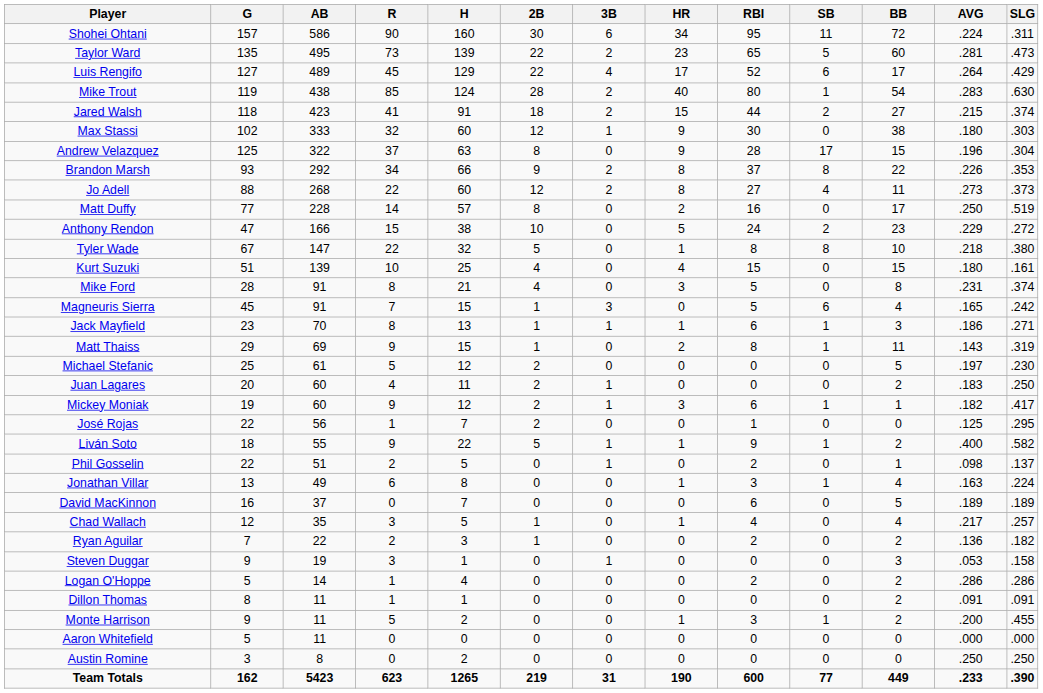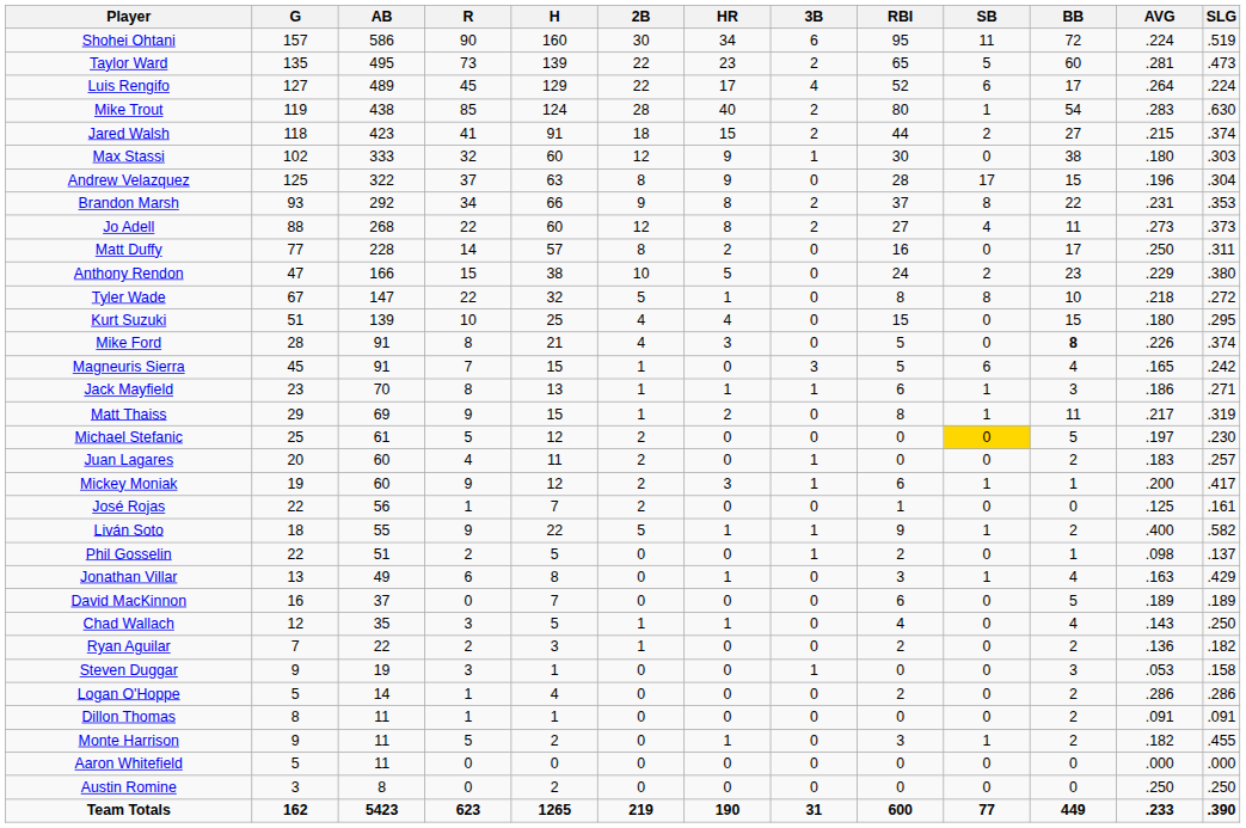columns swapped: 3B <-> HR
Shohei Ohtani | SLG: .311 -> .519
Luis Rengifo | SLG: .429 -> .224
Brandon Marsh | AVG: .226 -> .231
Matt Duffy | SLG: .519 -> .311
Anthony Rendon | SLG: .272 -> .380
Tyler Wade | SLG: .380 -> .272
Kurt Suzuki | SLG: .161 -> .295
Mike Ford | BB: normal -> bold
Mike Ford | AVG: .231 -> .226
Matt Thaiss | AVG: .143 -> .217
Michael Stefanic | SB: no background -> gold background
Juan Lagares | SLG: .250 -> .257
Mickey Moniak | AVG: .182 -> .200
José Rojas | SLG: .295 -> .161
Jonathan Villar | SLG: .224 -> .429
Chad Wallach | AVG: .217 -> .143
Chad Wallach | SLG: .257 -> .250
Monte Harrison | AVG: .200 -> .182
